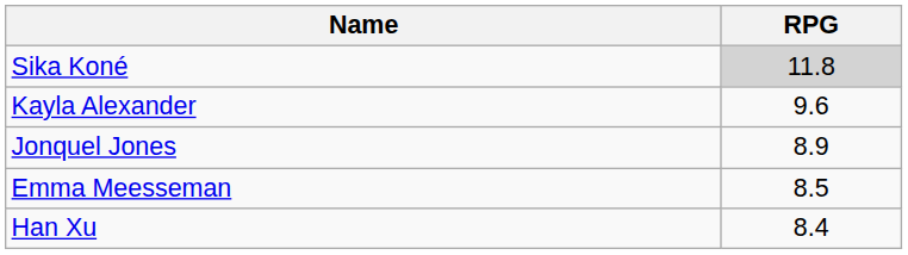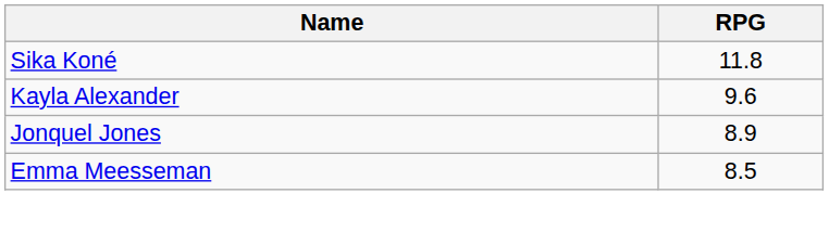Sika Koné | RPG: lightgrey background -> no background
- row: Han Xu | 8.4
